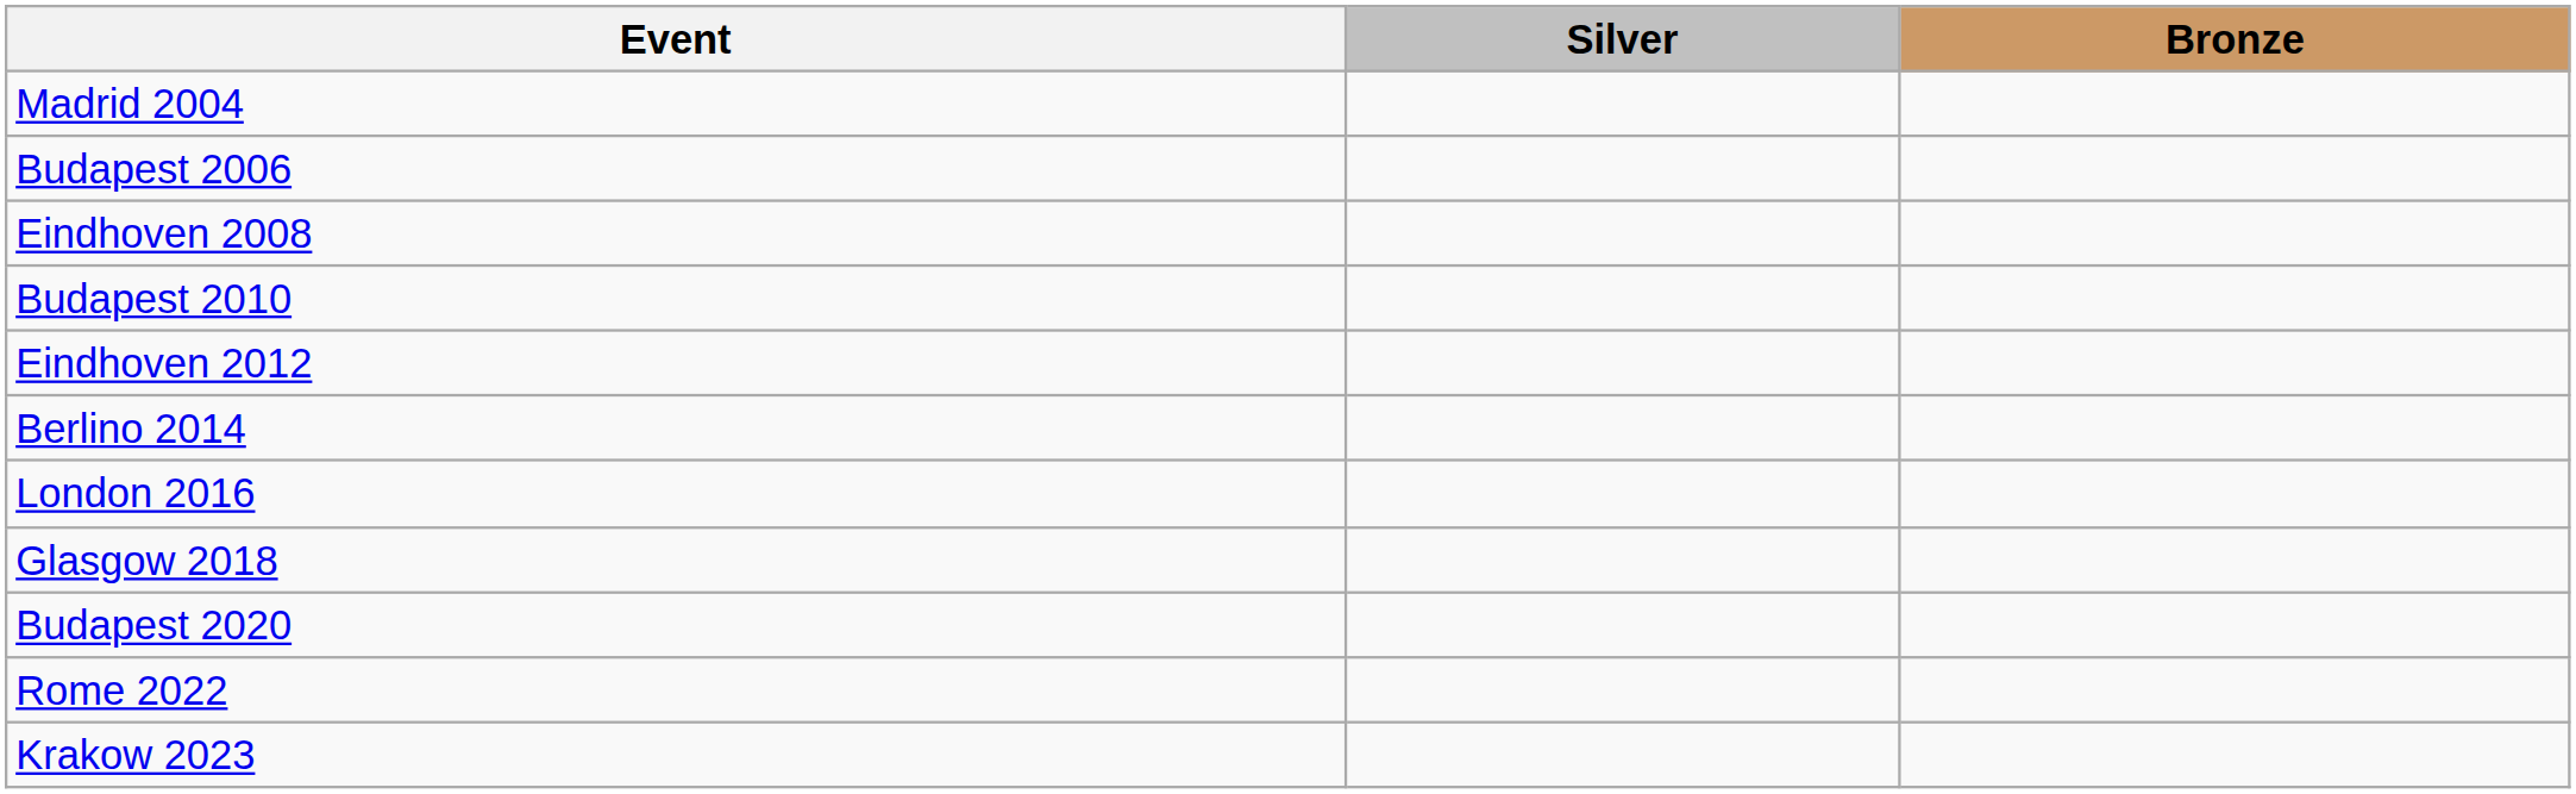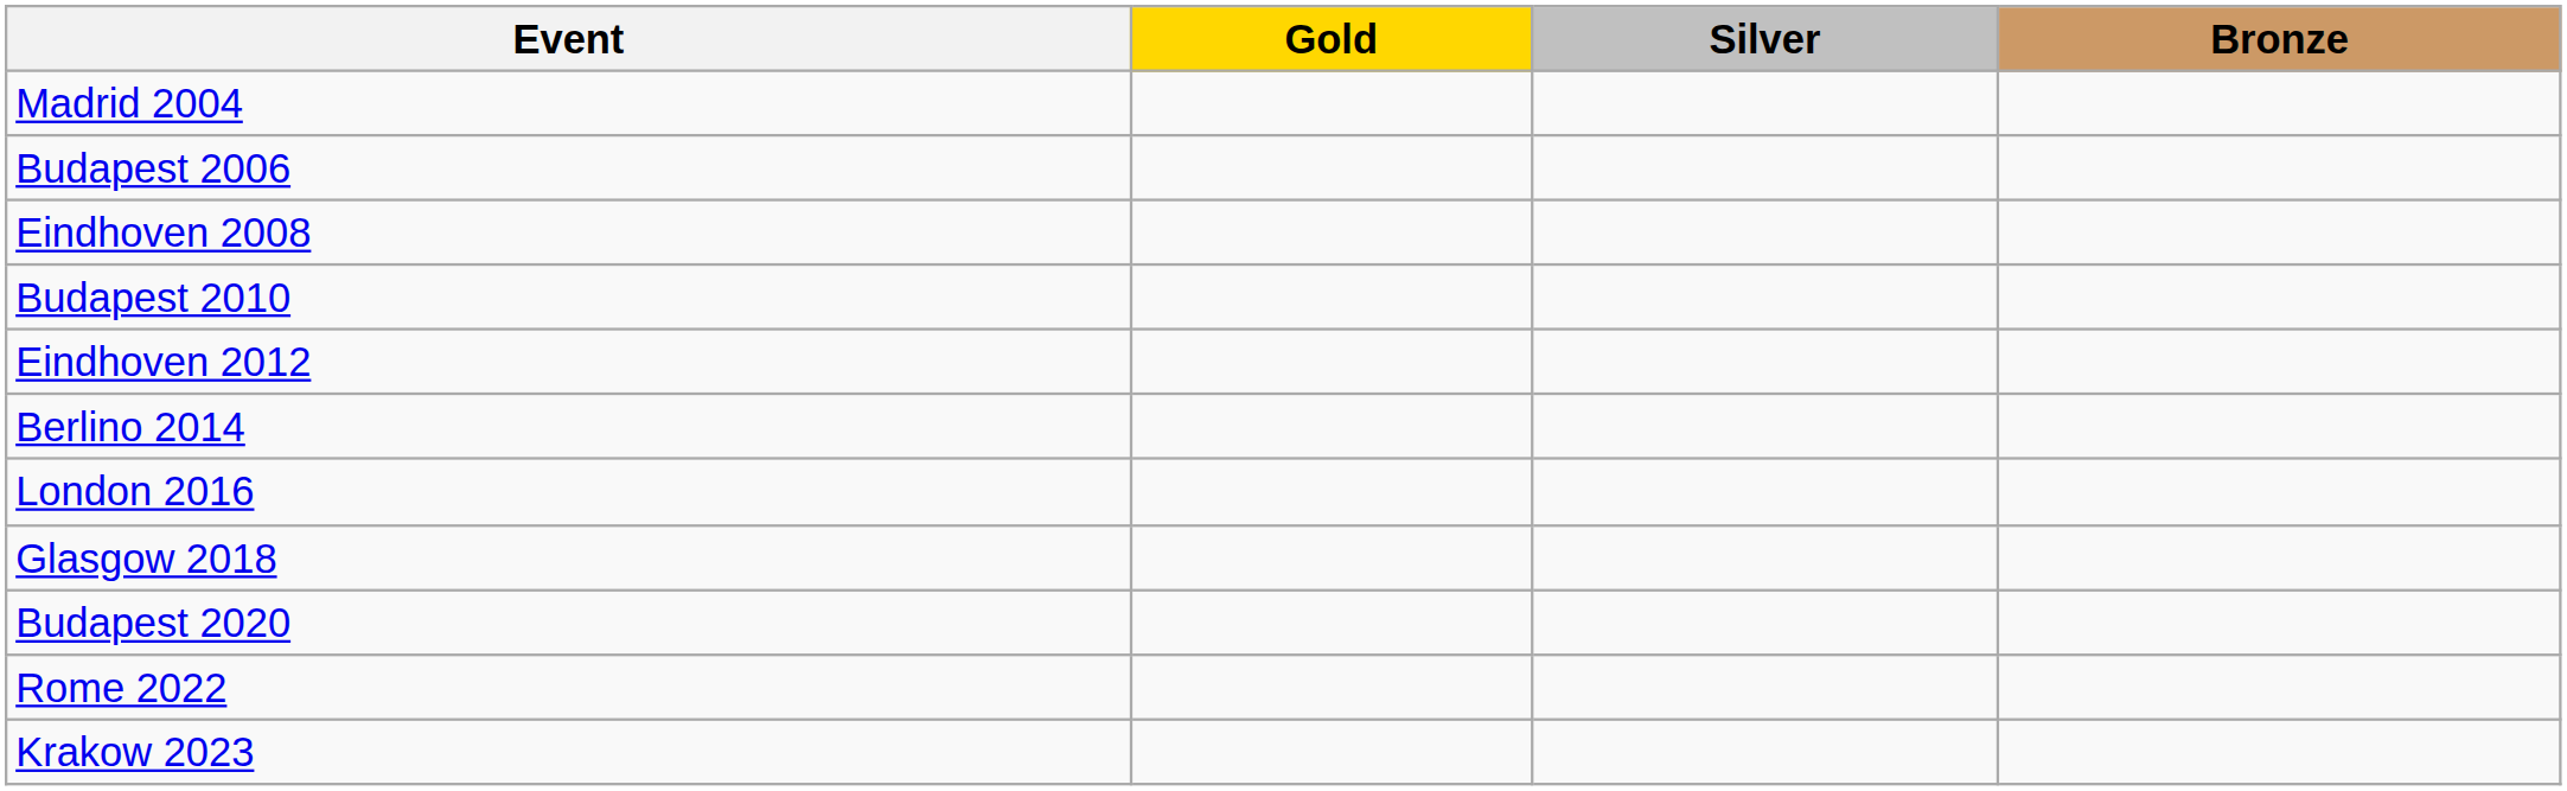+ column: Gold
